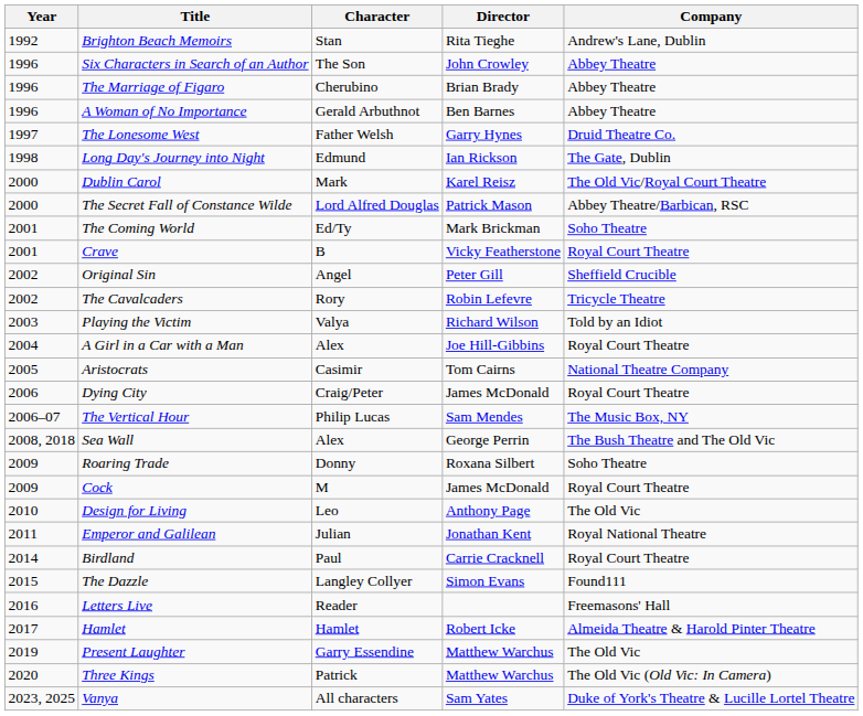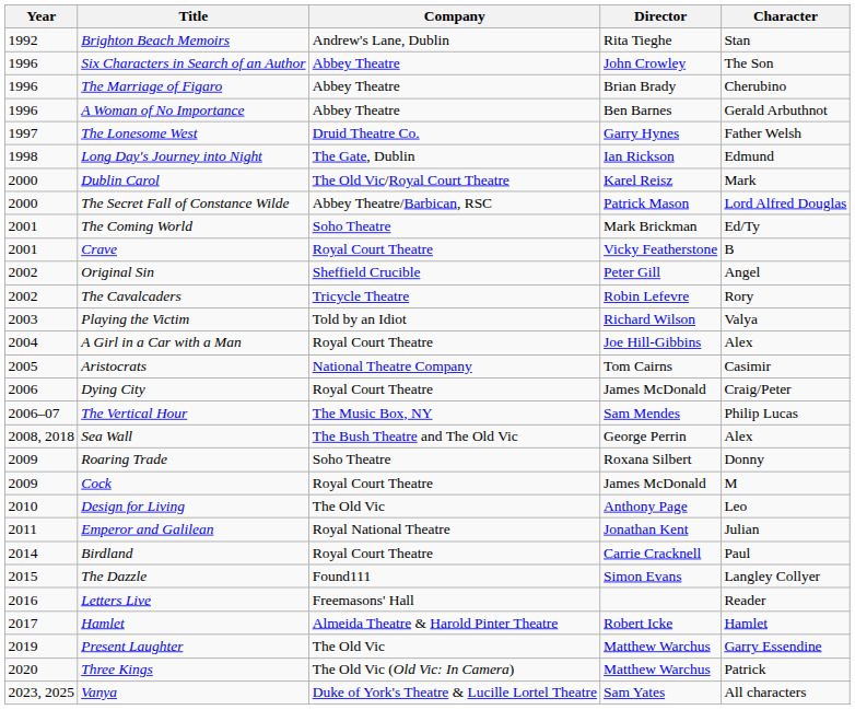columns swapped: Character <-> Company
